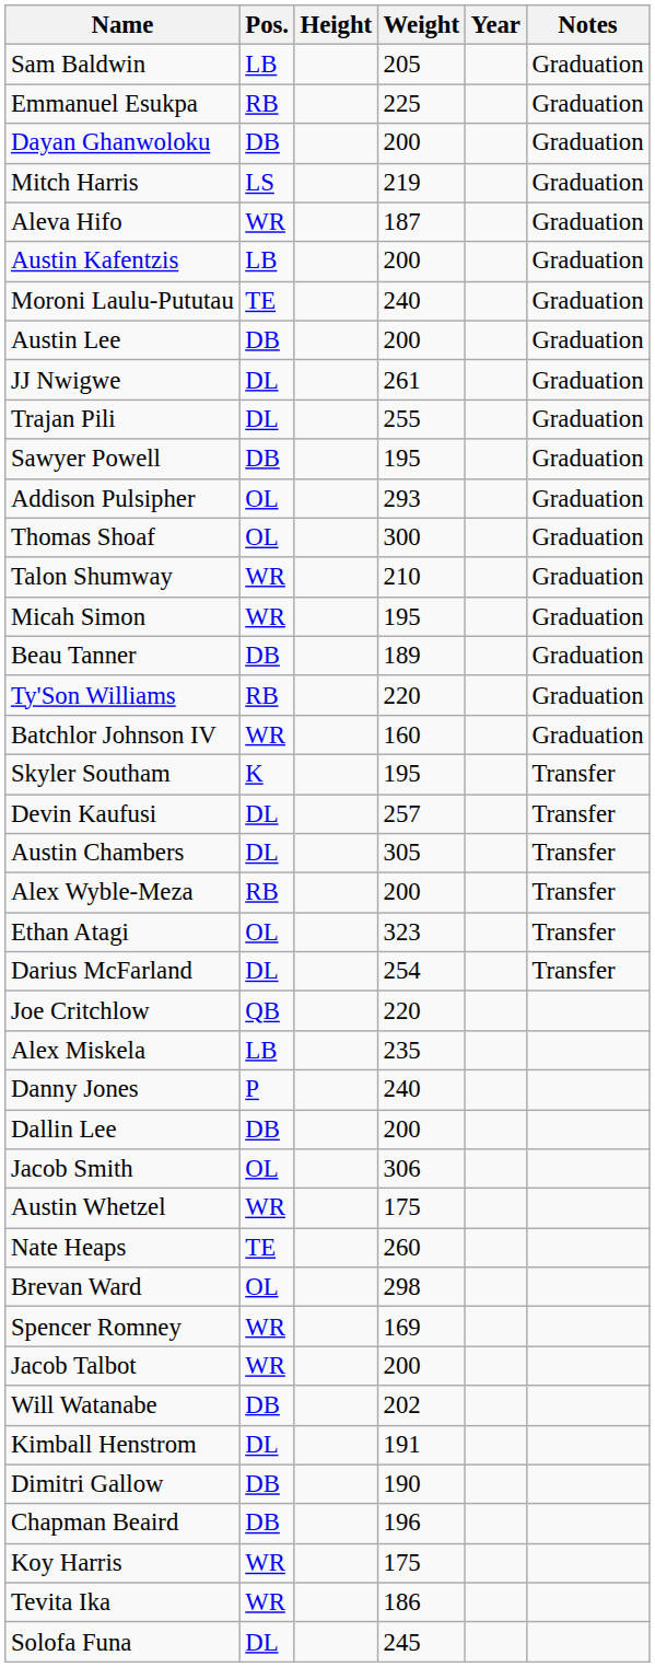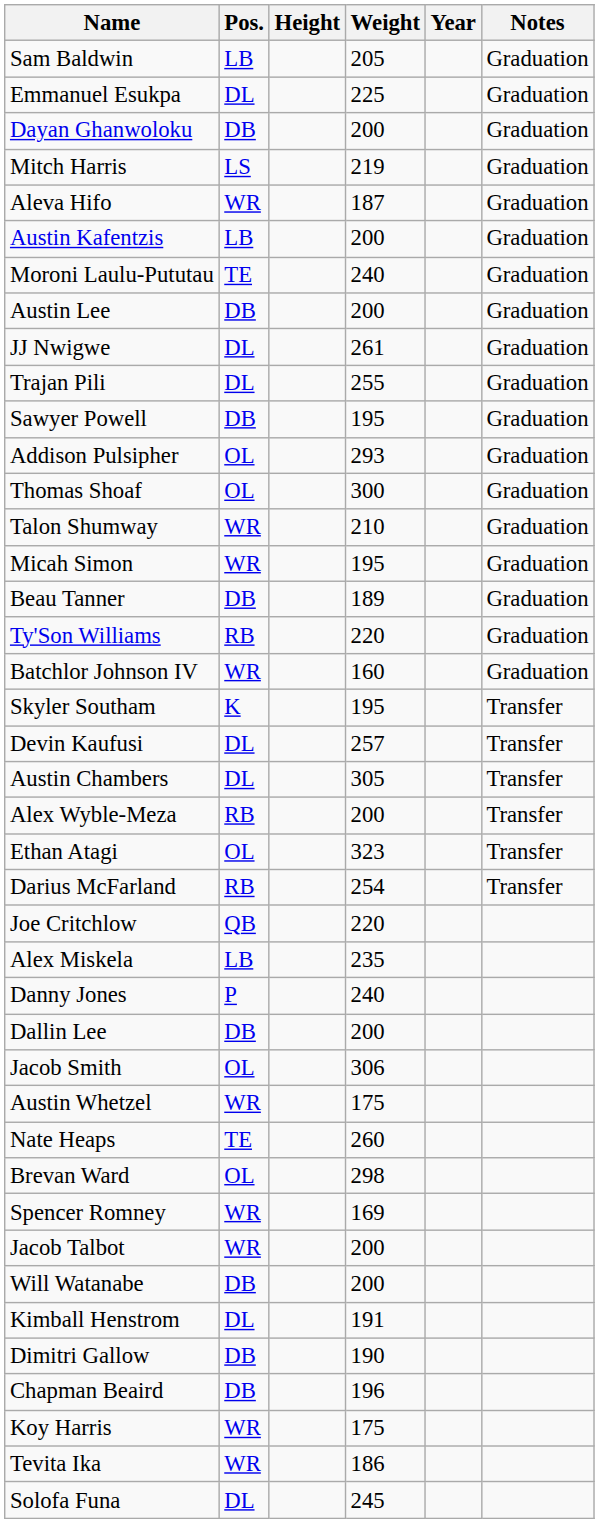Emmanuel Esukpa | Pos.: RB -> DL
Darius McFarland | Pos.: DL -> RB
Will Watanabe | Weight: 202 -> 200
